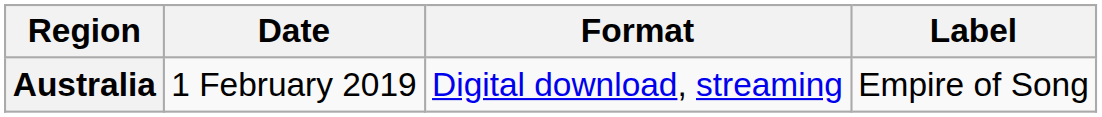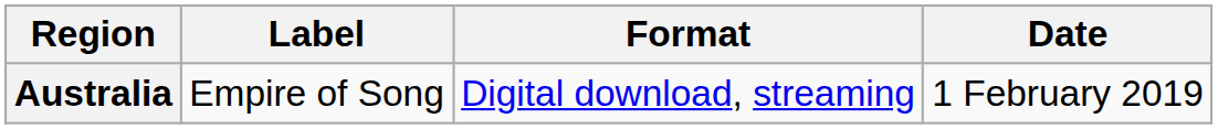columns swapped: Date <-> Label
